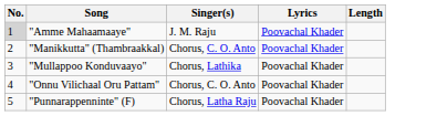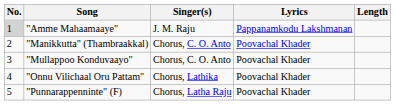"Amme Mahaamaaye" | Lyrics: Poovachal Khader -> Pappanamkodu Lakshmanan
"Mullappoo Konduvaayo" | Singer(s): Chorus, Lathika -> Chorus, C. O. Anto
"Onnu Vilichaal Oru Pattam" | Singer(s): Chorus, C. O. Anto -> Chorus, Lathika
